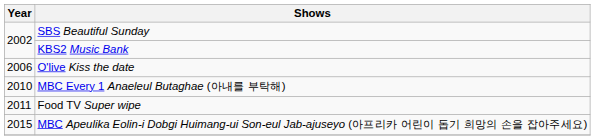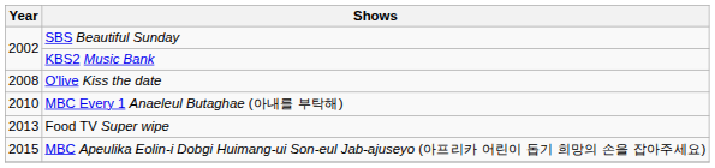O'live Kiss the date | Year: 2006 -> 2008
Food TV Super wipe | Year: 2011 -> 2013
